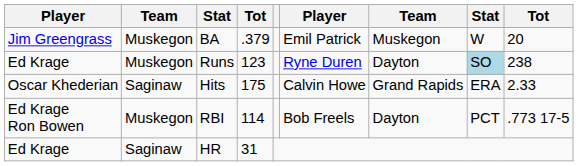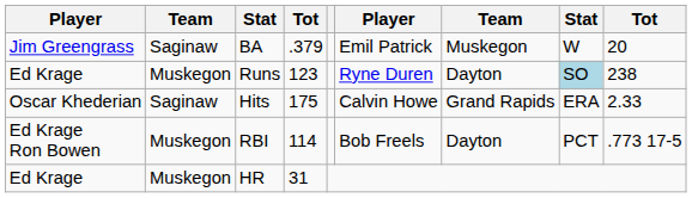BA | column 2: Muskegon -> Saginaw
HR | column 2: Saginaw -> Muskegon
